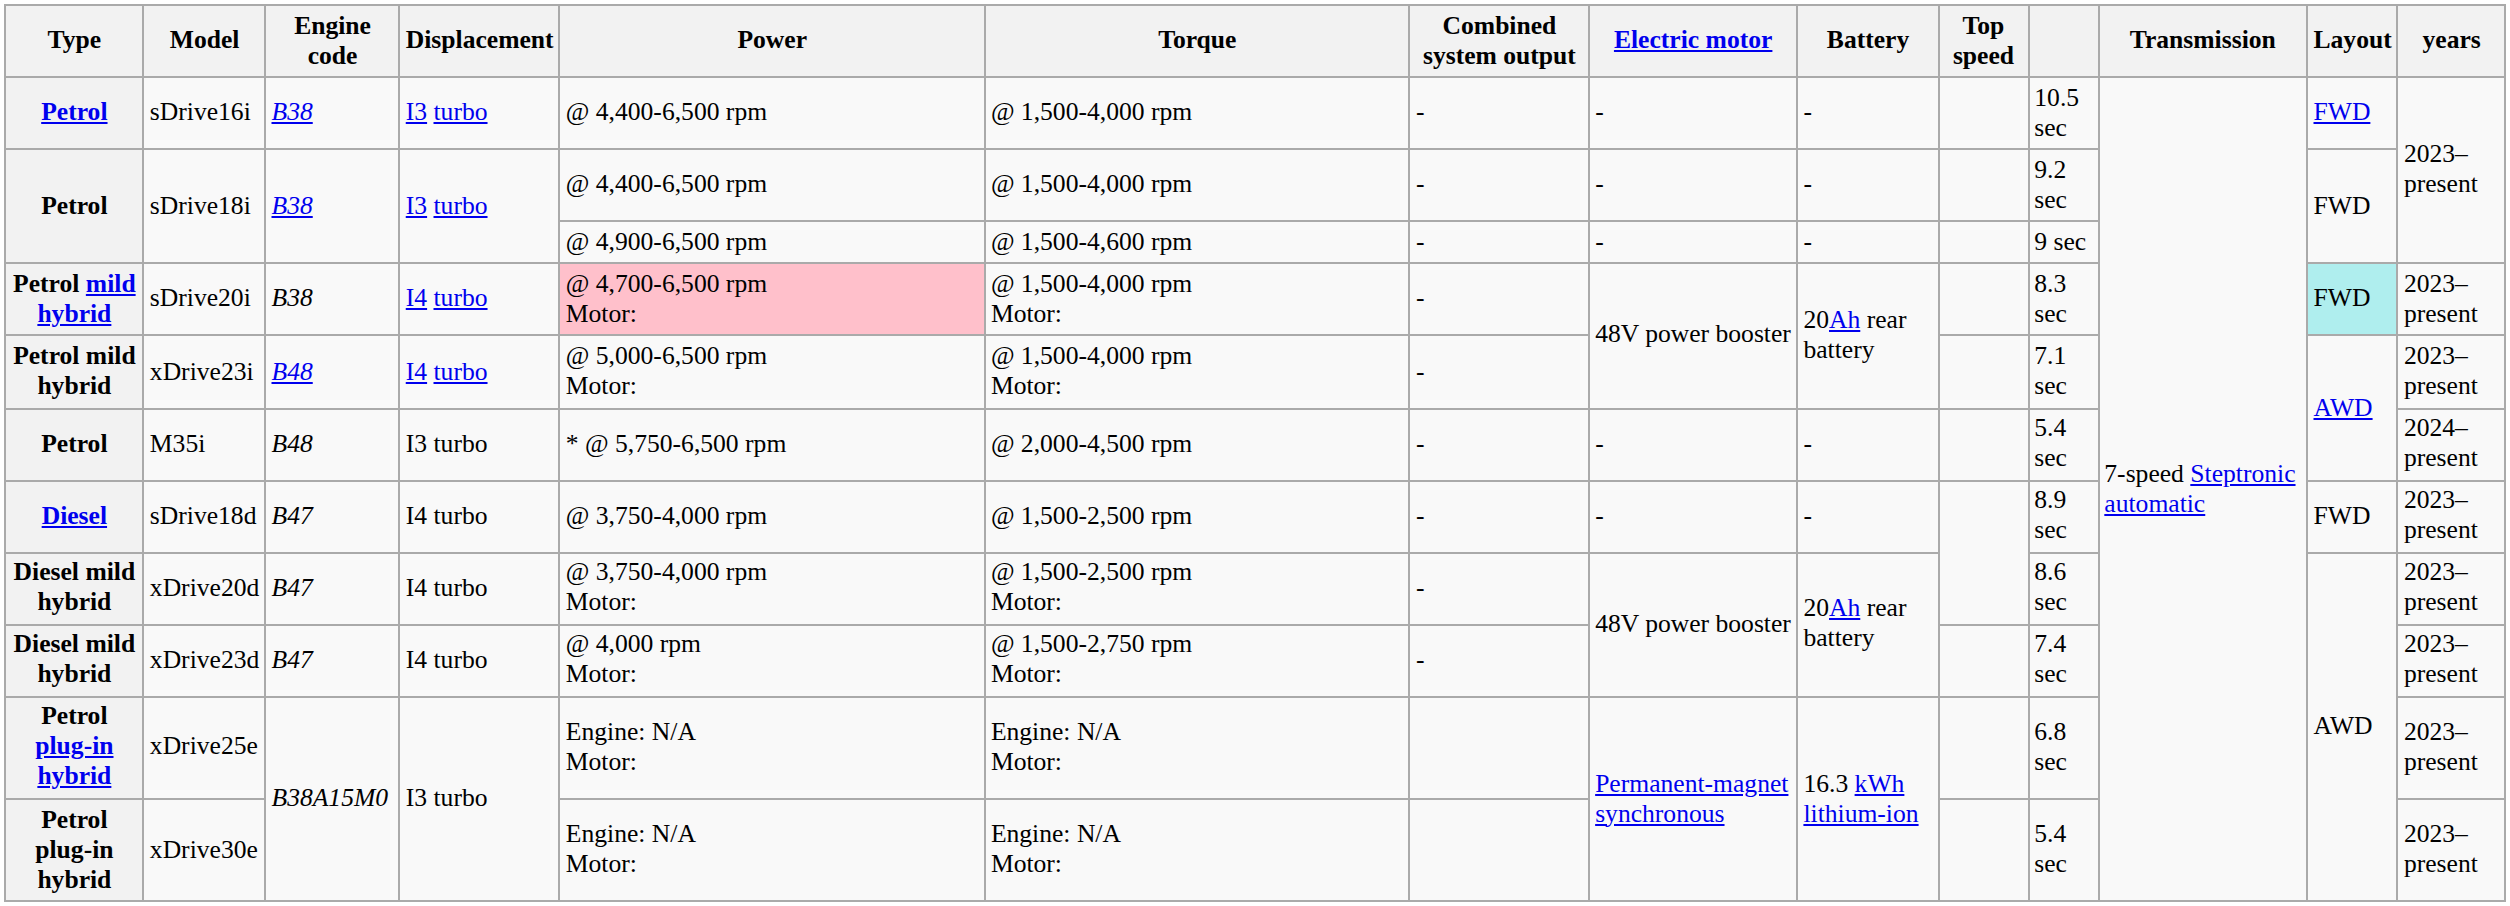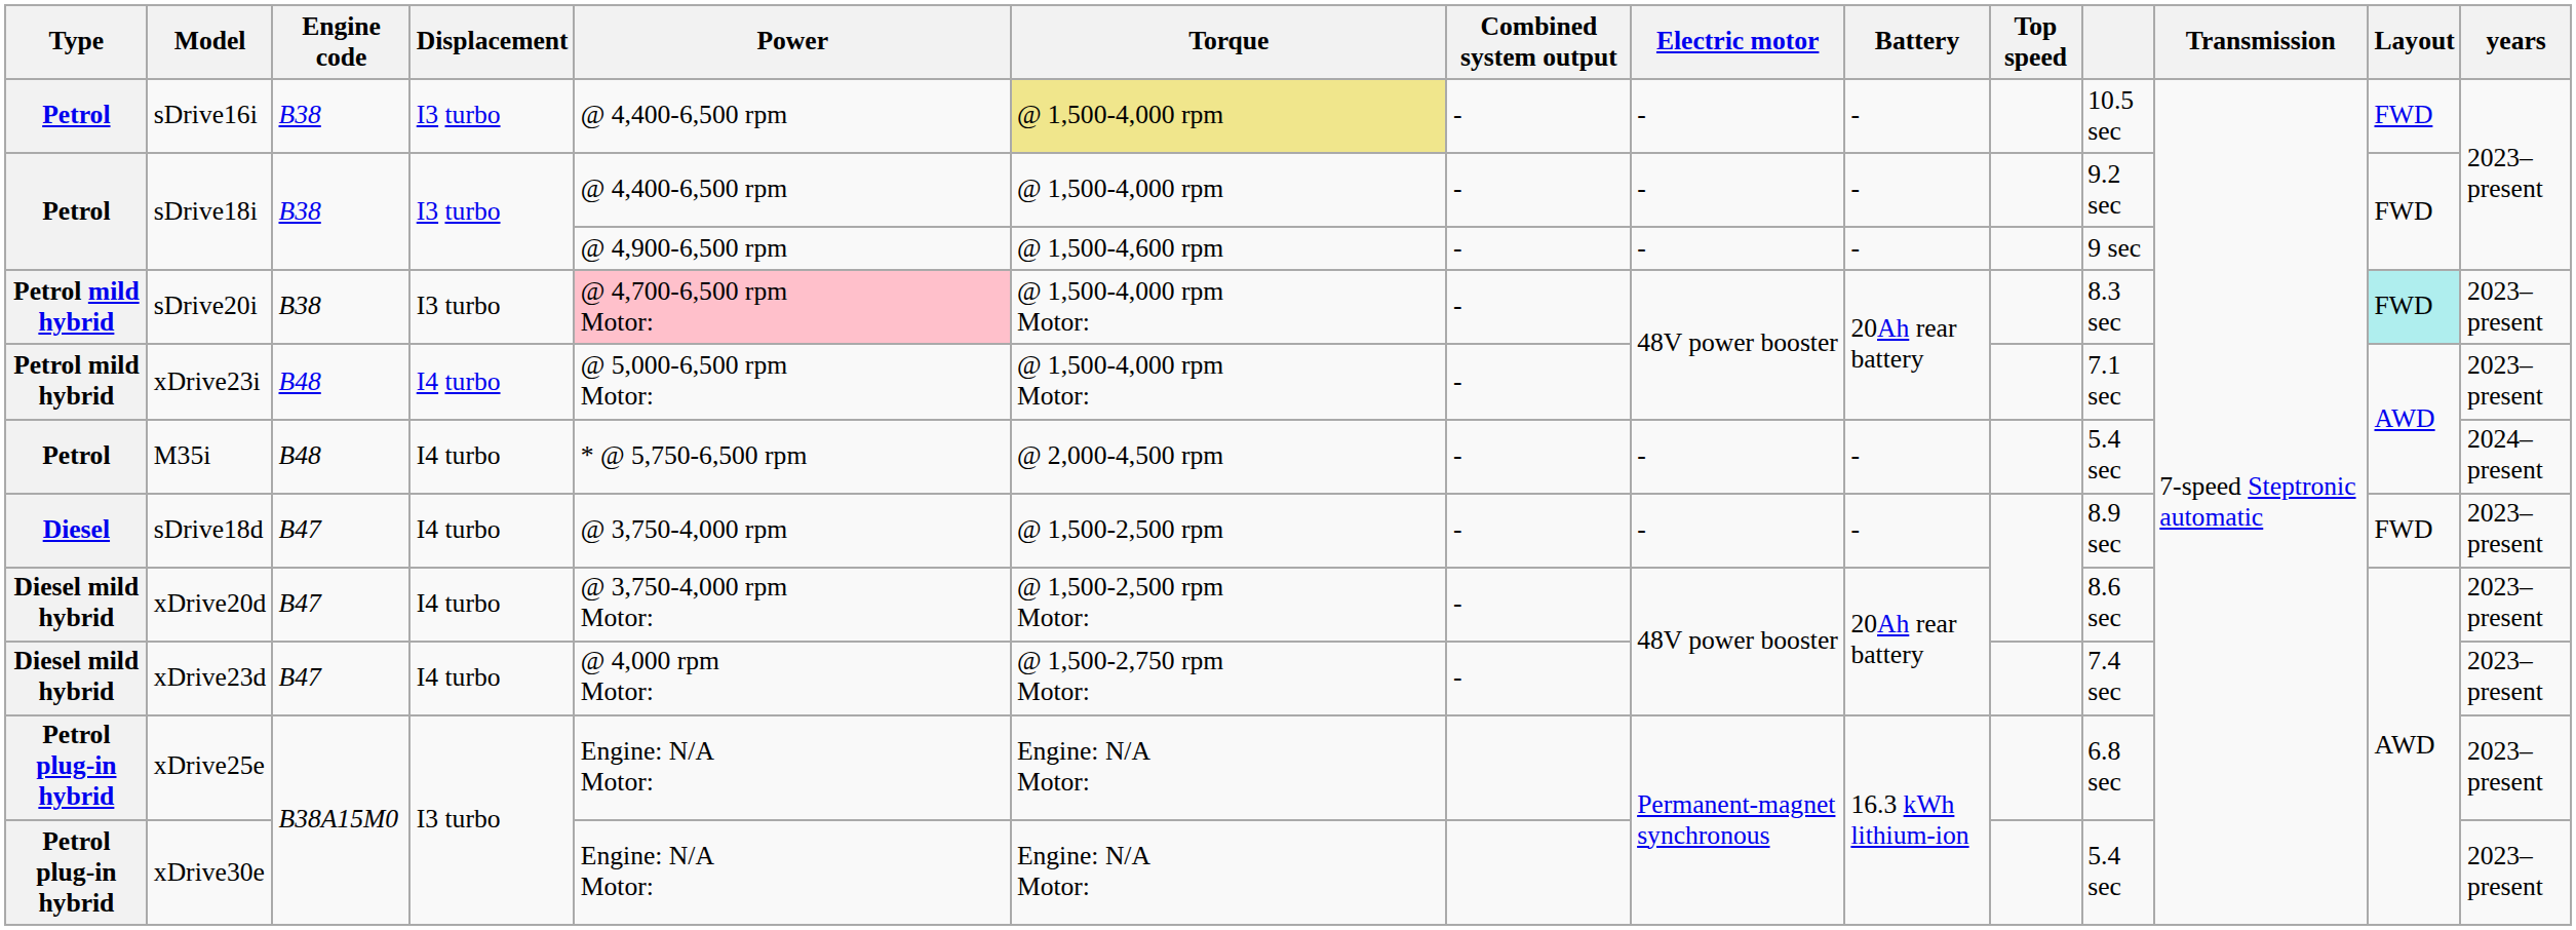sDrive16i | Torque: no background -> khaki background
sDrive20i | Displacement: I4 turbo -> I3 turbo
M35i | Displacement: I3 turbo -> I4 turbo
